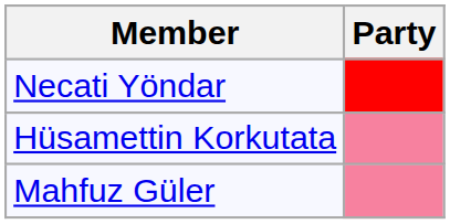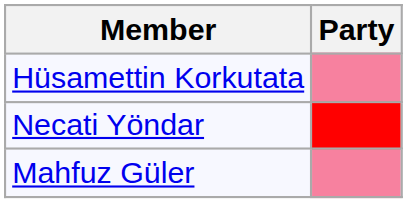rows swapped: Necati Yöndar <-> Hüsamettin Korkutata
